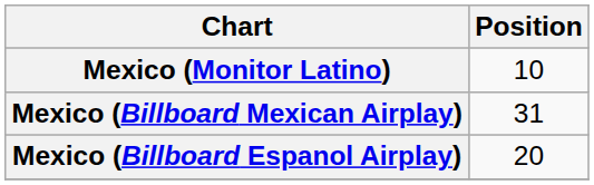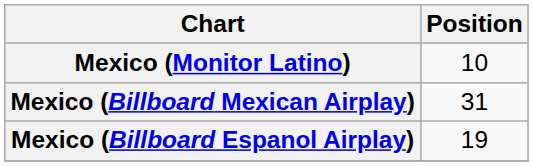Mexico (Billboard Espanol Airplay) | Position: 20 -> 19
